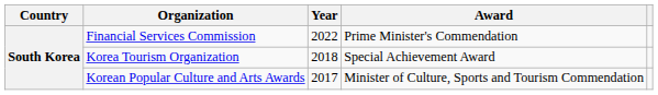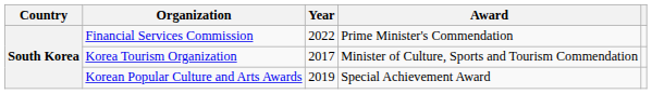Korea Tourism Organization | Year: 2018 -> 2017
Korea Tourism Organization | Award: Special Achievement Award -> Minister of Culture, Sports and Tourism Commendation
Korean Popular Culture and Arts Awards | Year: 2017 -> 2019
Korean Popular Culture and Arts Awards | Award: Minister of Culture, Sports and Tourism Commendation -> Special Achievement Award
